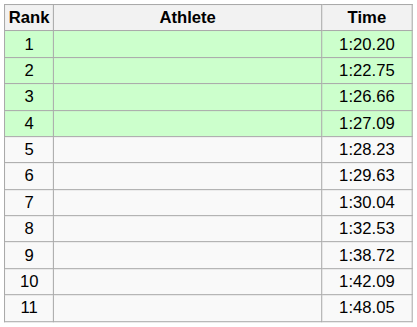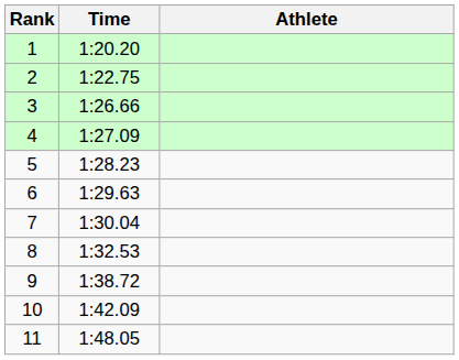columns swapped: Athlete <-> Time
